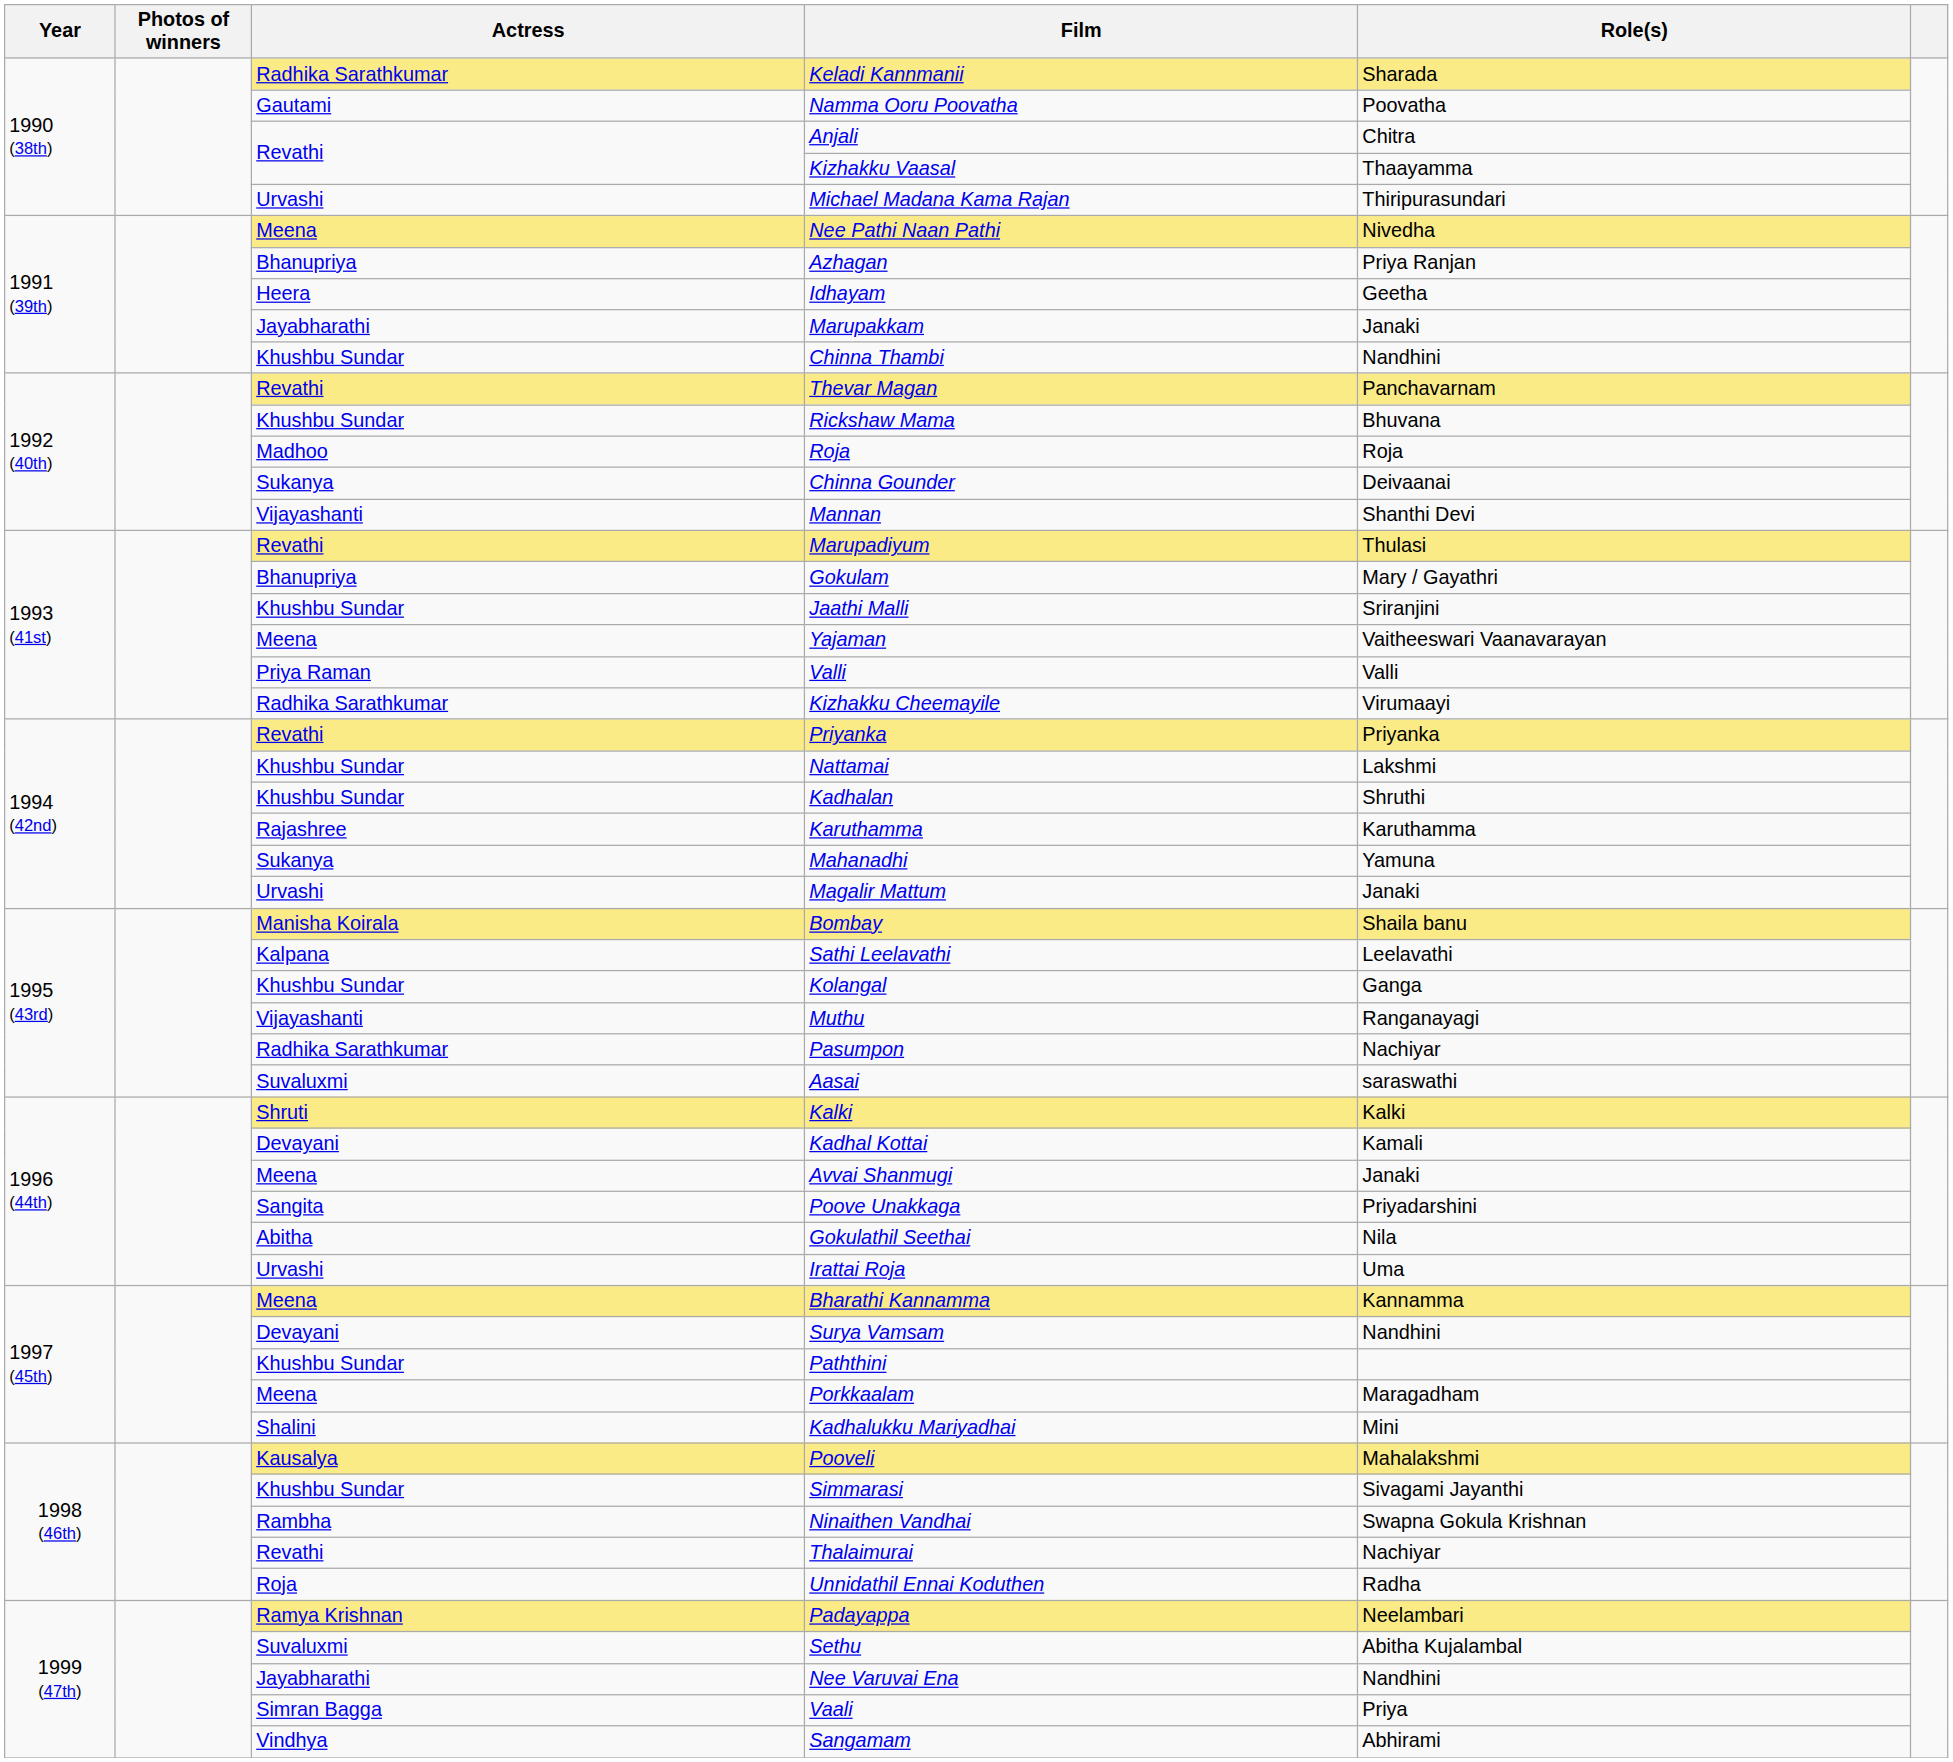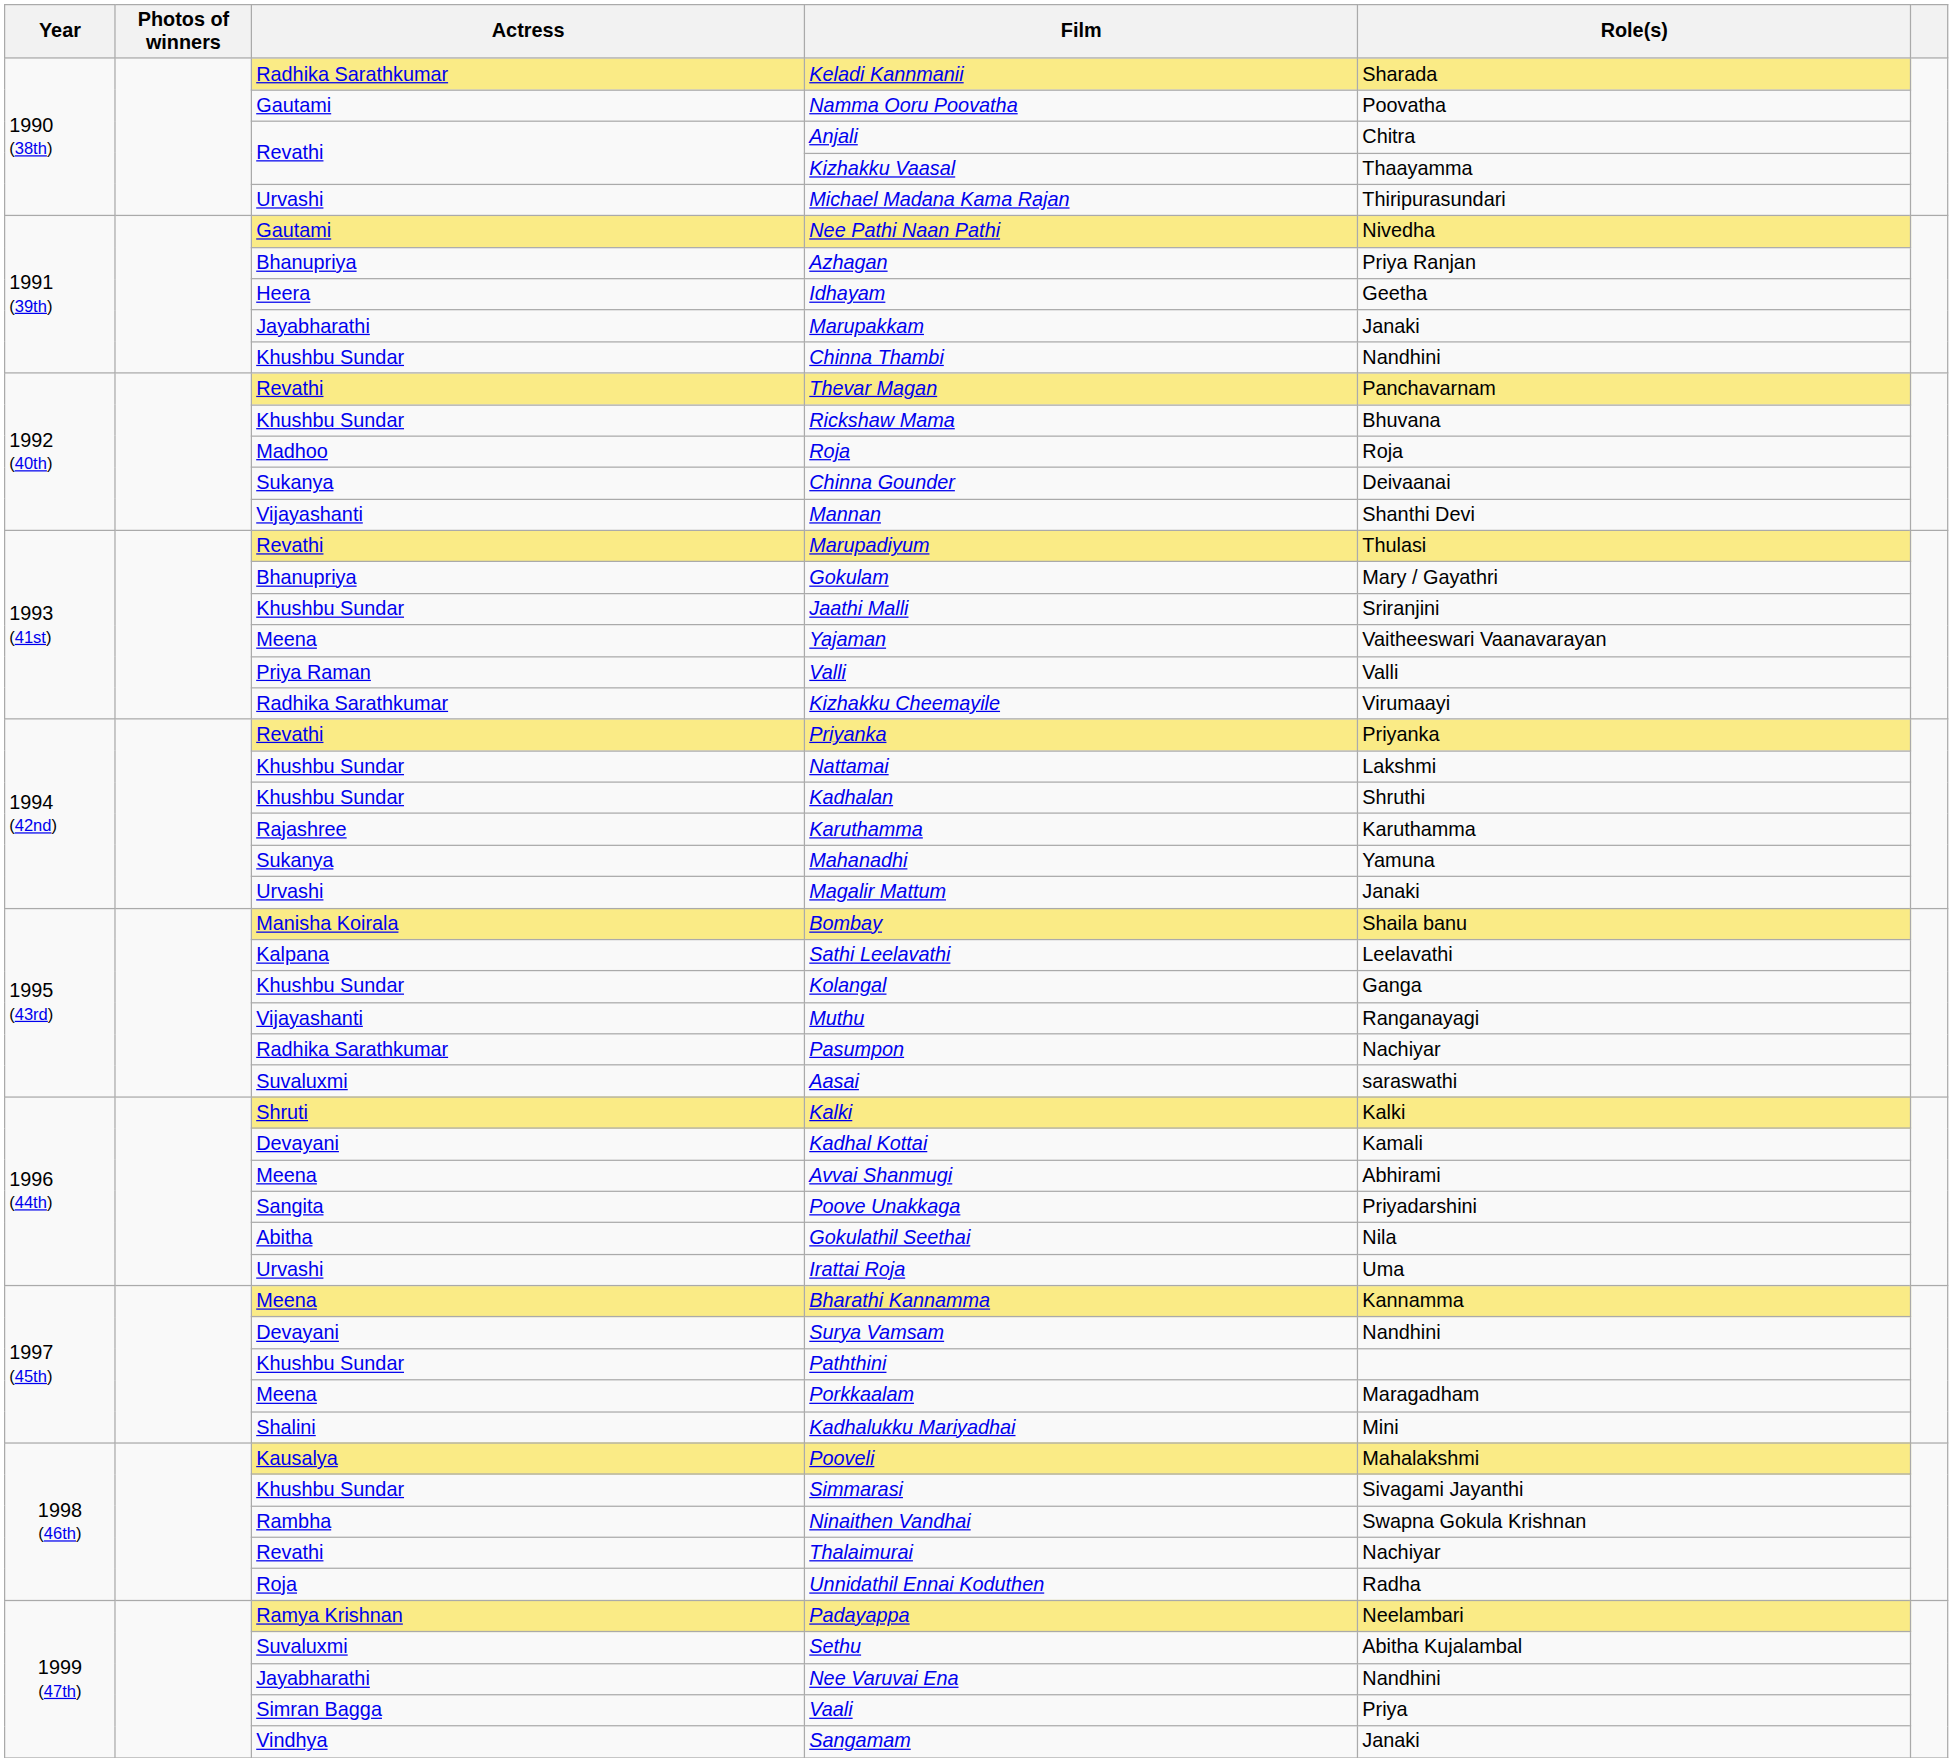Nee Pathi Naan Pathi | Actress: Meena -> Gautami
Avvai Shanmugi | Role(s): Janaki -> Abhirami
Sangamam | Role(s): Abhirami -> Janaki
